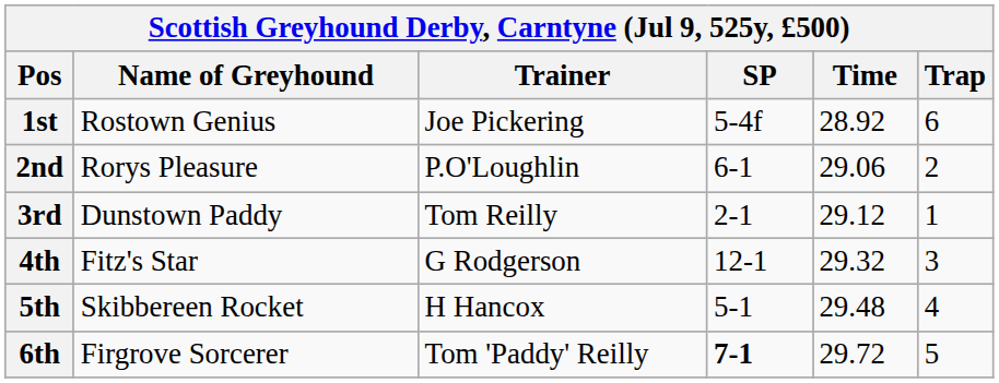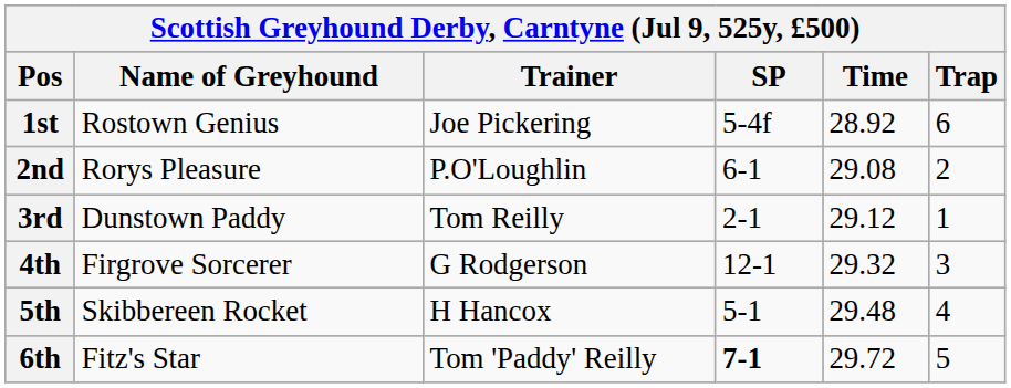2nd | Time: 29.06 -> 29.08
4th | Name of Greyhound: Fitz's Star -> Firgrove Sorcerer
6th | Name of Greyhound: Firgrove Sorcerer -> Fitz's Star
